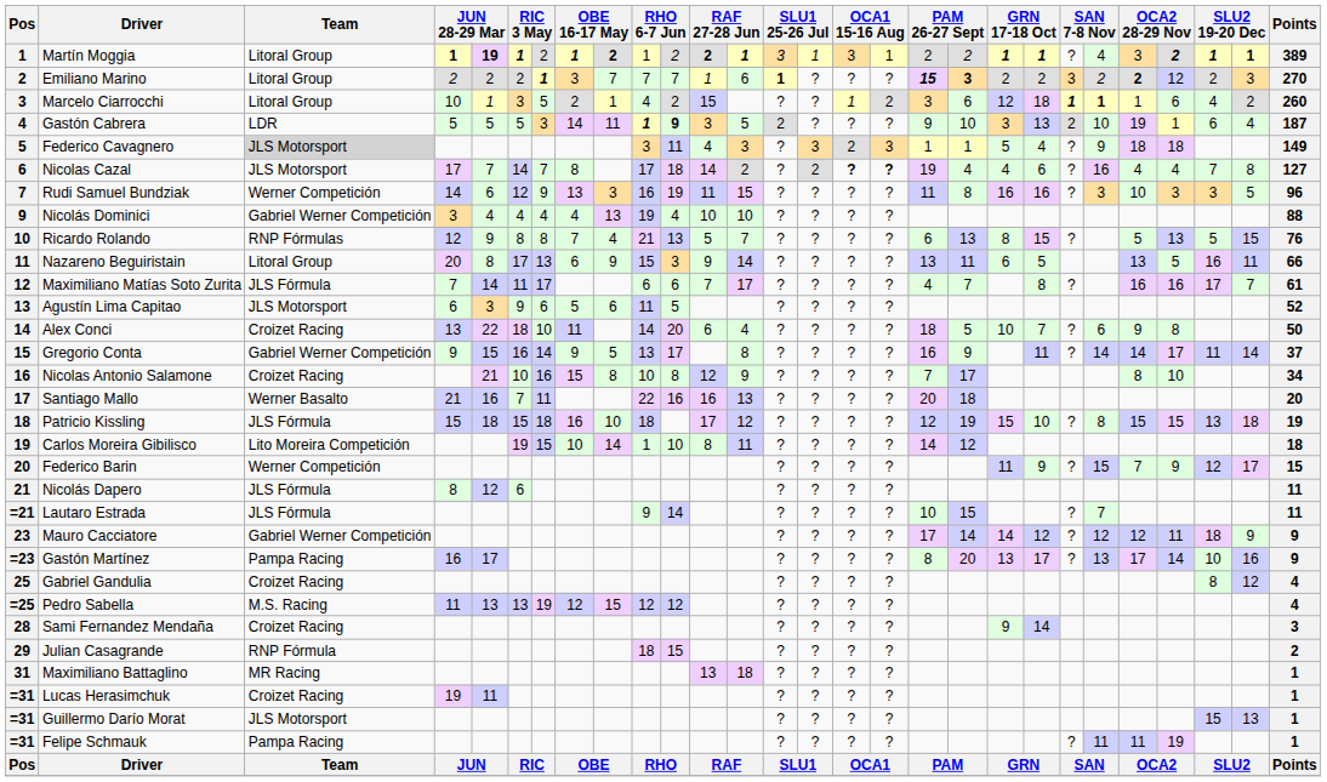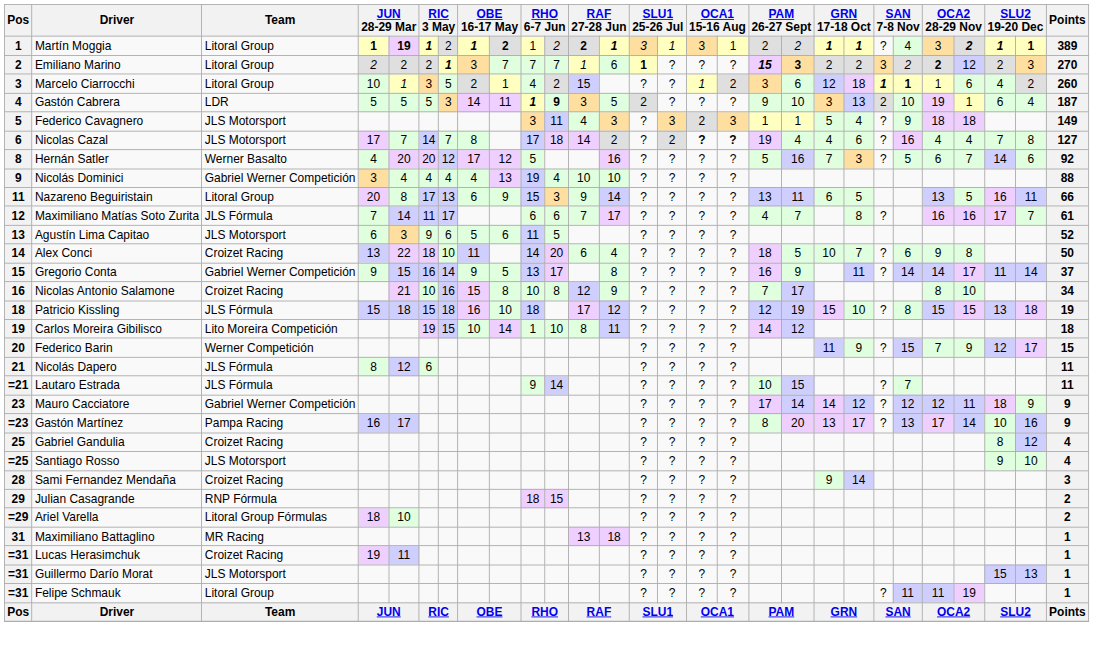Federico Cavagnero | Team: lightgrey background -> no background
- row: 7 | Rudi Samuel Bundziak | Werner Competición | 14 | 6 | 12 | 9 | 13 | 3 | 16 | 19 | 11 | 15 | ? | ? | ? | ? | 11 | 8 | 16 | 16 | ? | 3 | 10 | 3 | 3 | 5 | 96
+ row: 8 | Hernán Satler | Werner Basalto | 4 | 20 | 20 | 12 | 17 | 12 | 5 | 16 | ? | ? | ? | ? | 5 | 16 | 7 | 3 | ? | 5 | 6 | 7 | 14 | 6 | 92
- row: 10 | Ricardo Rolando | RNP Fórmulas | 12 | 9 | 8 | 8 | 7 | 4 | 21 | 13 | 5 | 7 | ? | ? | ? | ? | 6 | 13 | 8 | 15 | ? | 5 | 13 | 5 | 15 | 76
- row: 17 | Santiago Mallo | Werner Basalto | 21 | 16 | 7 | 11 | 22 | 16 | 16 | 13 | ? | ? | ? | ? | 20 | 18 | 20
+ row: =25 | Santiago Rosso | JLS Motorsport | ? | ? | ? | ? | 9 | 10 | 4
- row: =25 | Pedro Sabella | M.S. Racing | 11 | 13 | 13 | 19 | 12 | 15 | 12 | 12 | ? | ? | ? | ? | 4
+ row: =29 | Ariel Varella | Litoral Group Fórmulas | 18 | 10 | ? | ? | ? | ? | 2
Felipe Schmauk | Team: Pampa Racing -> Litoral Group
